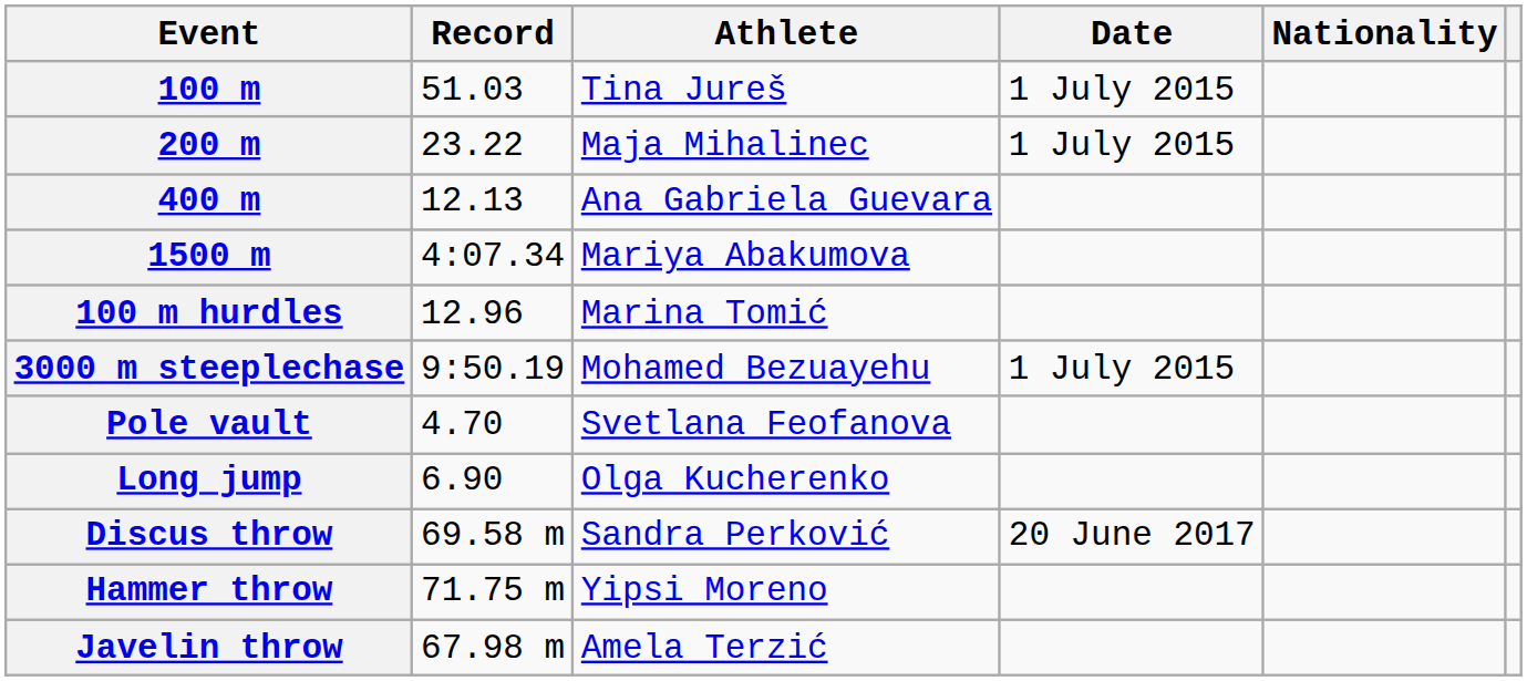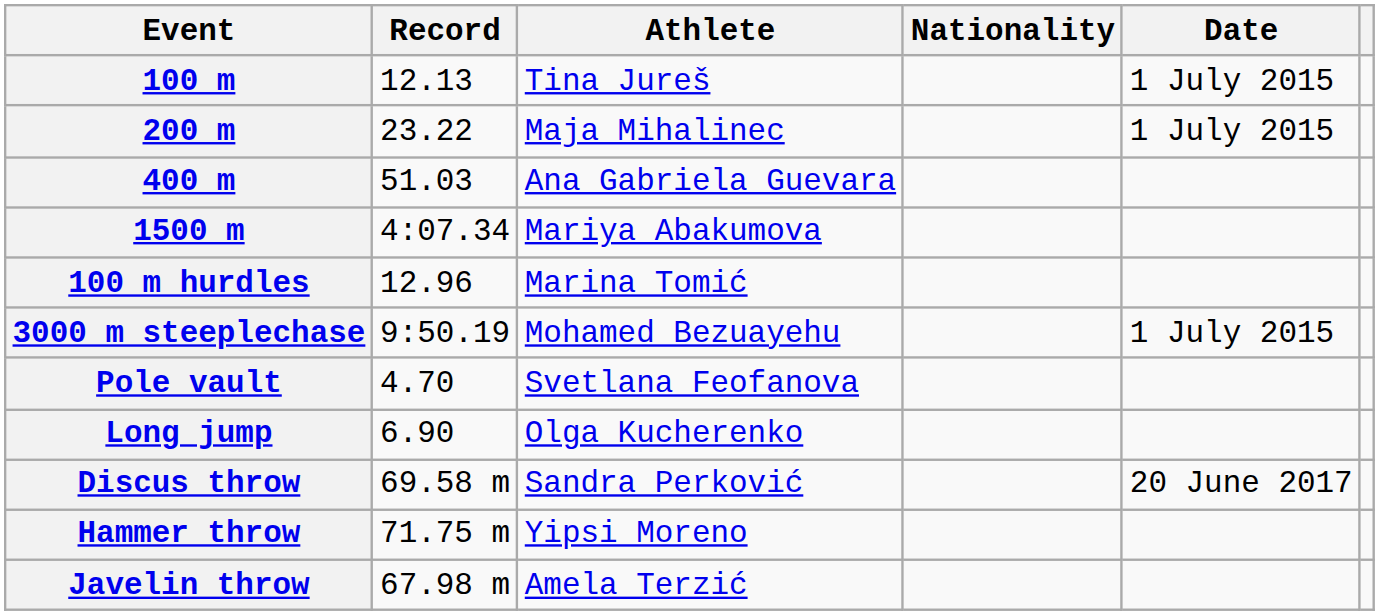columns swapped: Nationality <-> Date
100 m | Record: 51.03 -> 12.13
400 m | Record: 12.13 -> 51.03
